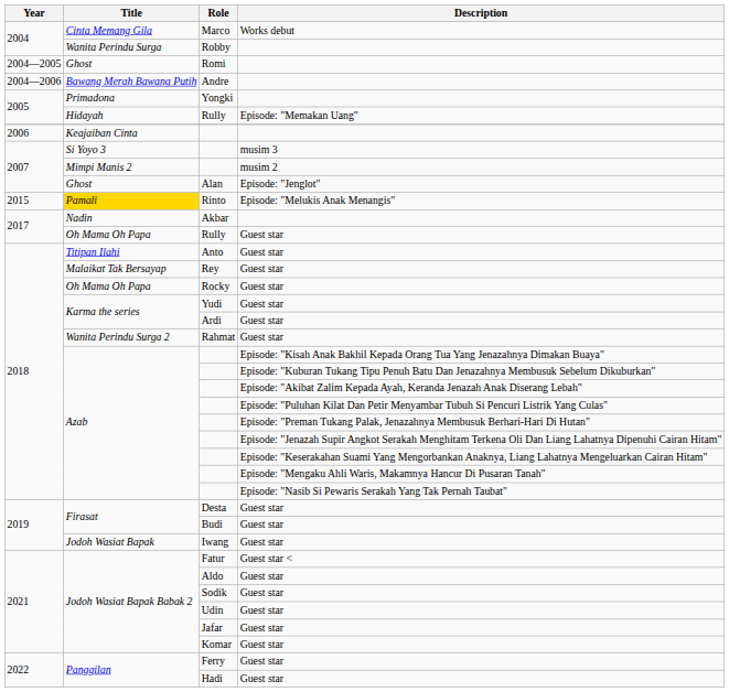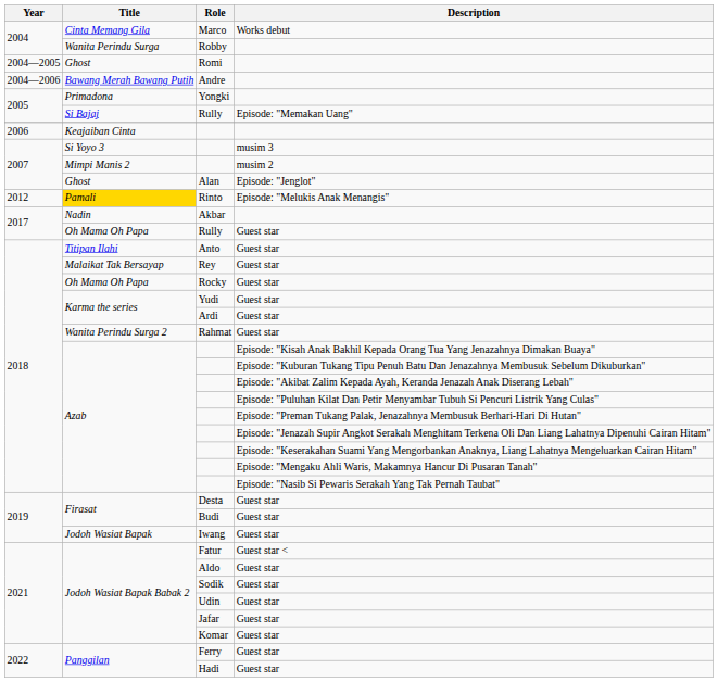Rully / Episode: "Memakan Uang" | Title: Hidayah -> Si Bajaj
Rinto | Year: 2015 -> 2012
